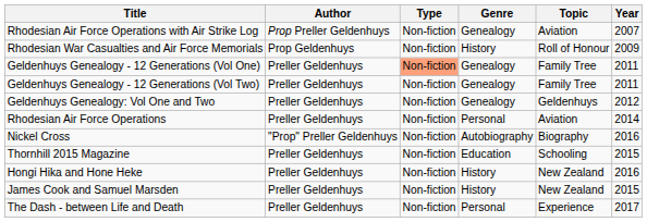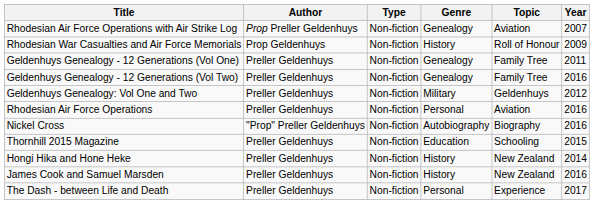Geldenhuys Genealogy - 12 Generations (Vol One) | Type: lightsalmon background -> no background
Geldenhuys Genealogy - 12 Generations (Vol Two) | Year: 2011 -> 2016
Geldenhuys Genealogy: Vol One and Two | Genre: Genealogy -> Military
Rhodesian Air Force Operations | Year: 2014 -> 2016
Hongi Hika and Hone Heke | Year: 2016 -> 2014
James Cook and Samuel Marsden | Year: 2015 -> 2016
